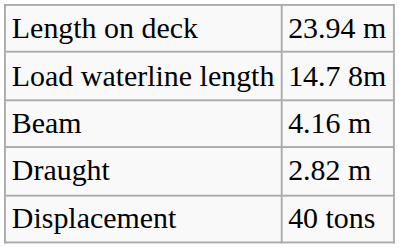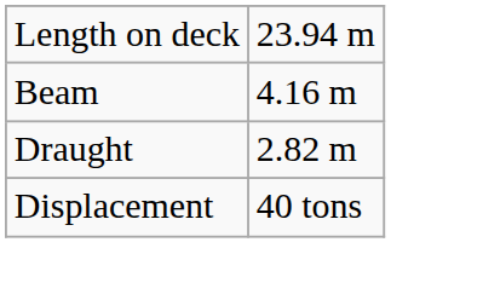- row: Load waterline length | 14.7 8m
